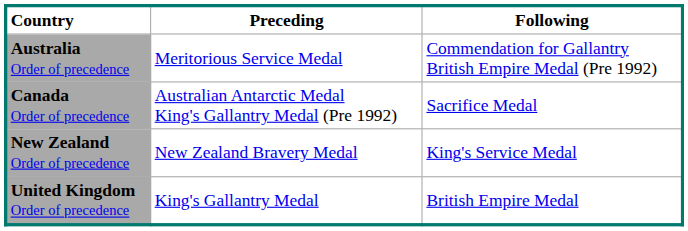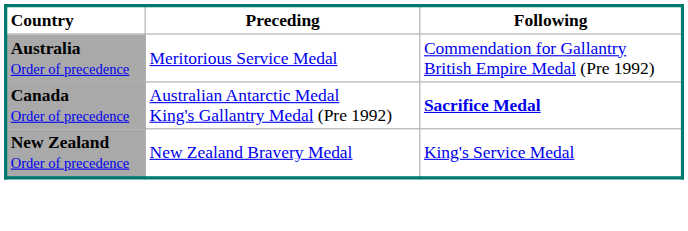Canada Order of precedence | Following: normal -> bold
- row: United Kingdom Order of precedence | King's Gallantry Medal | British Empire Medal
